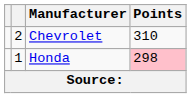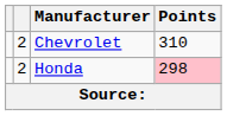Honda | column 2: 1 -> 2
